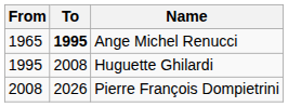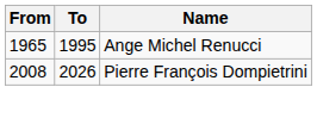Ange Michel Renucci | To: bold -> normal
- row: 1995 | 2008 | Huguette Ghilardi
